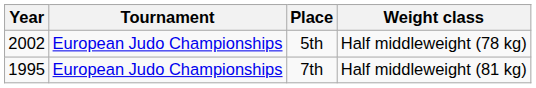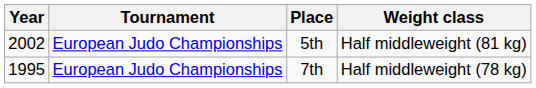5th | Weight class: Half middleweight (78 kg) -> Half middleweight (81 kg)
7th | Weight class: Half middleweight (81 kg) -> Half middleweight (78 kg)
